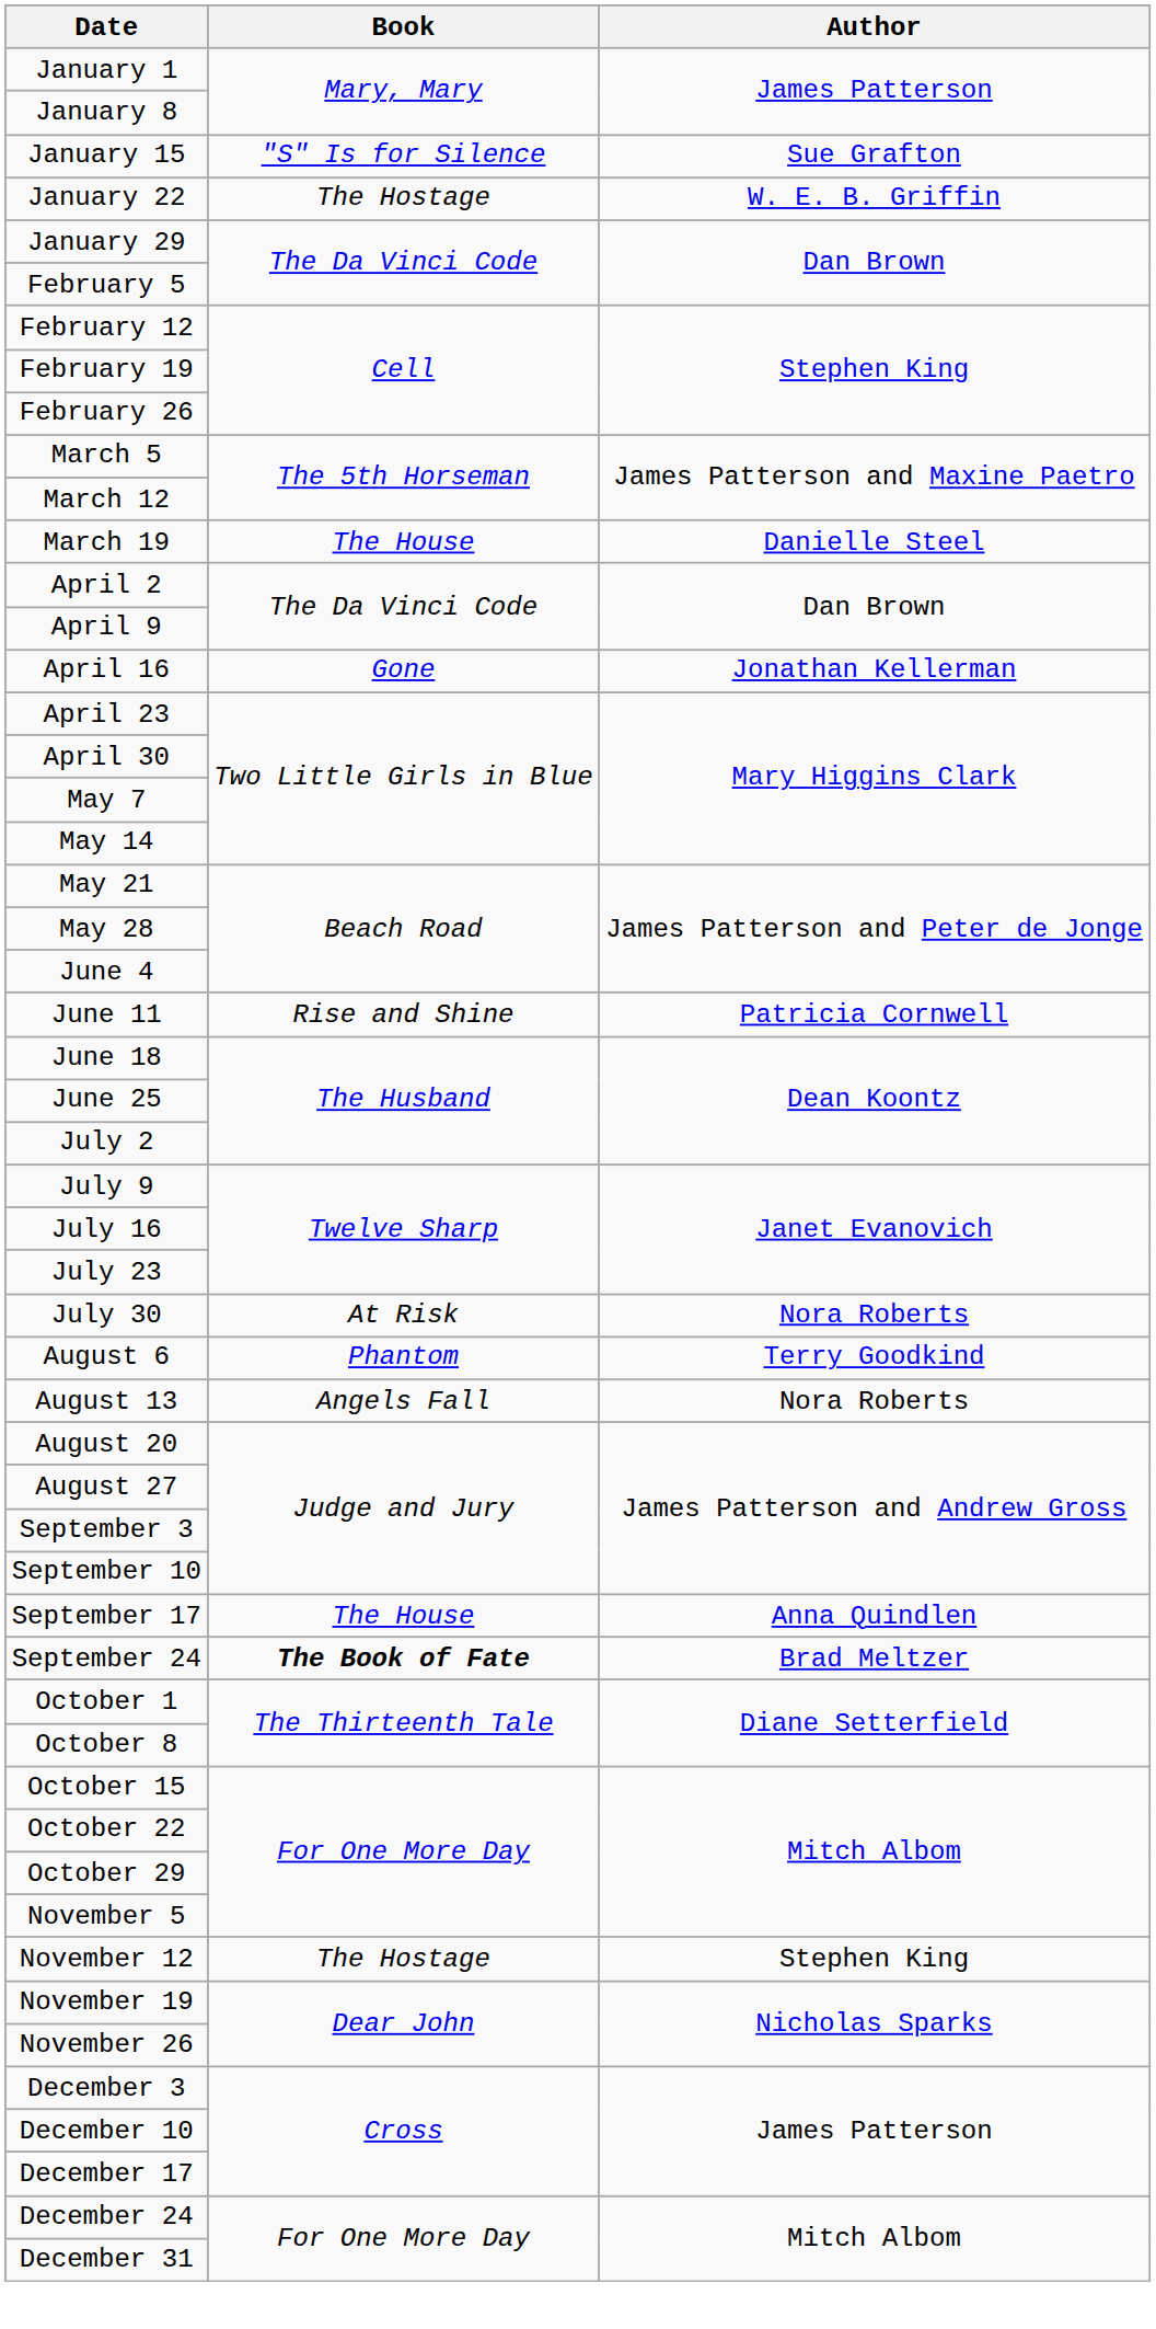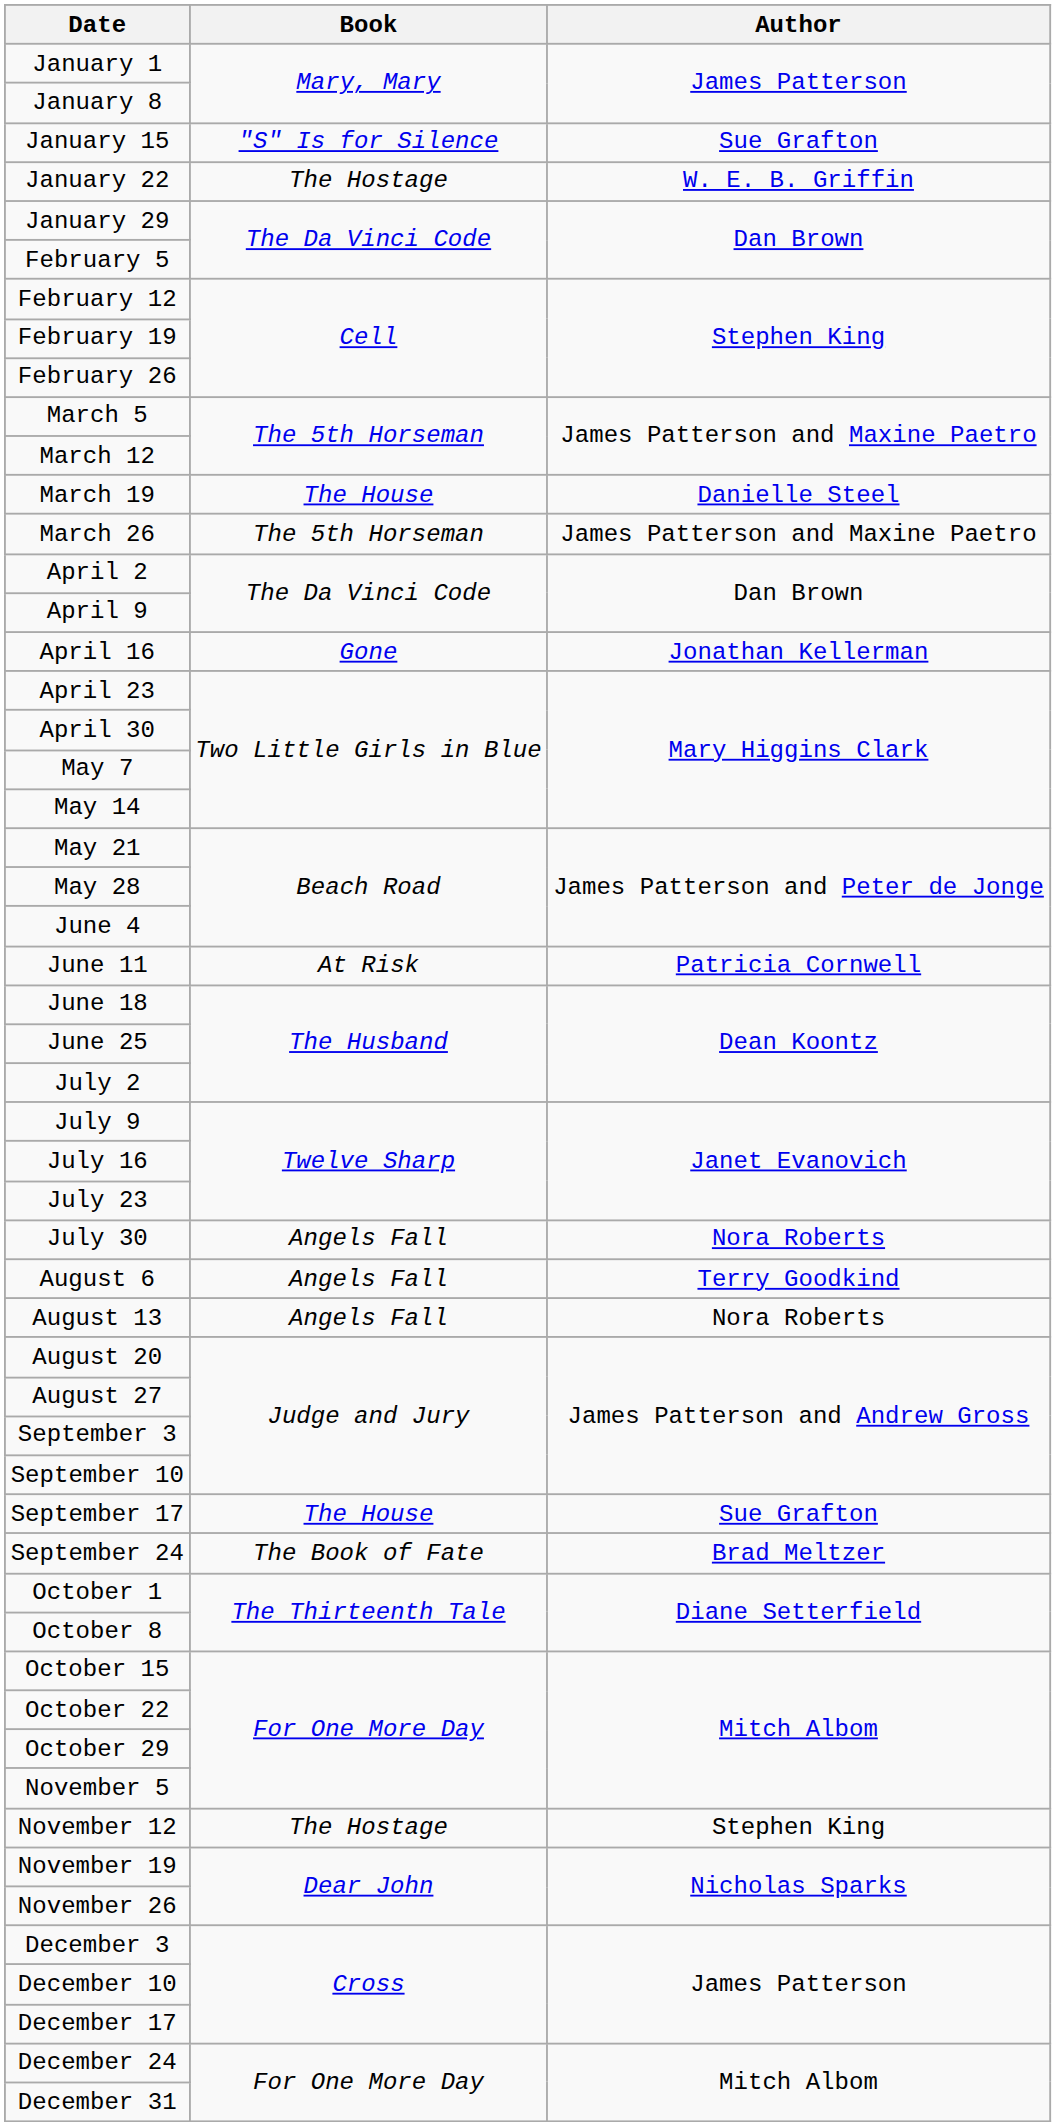+ row: March 26 | The 5th Horseman | James Patterson and Maxine Paetro
June 11 | Book: Rise and Shine -> At Risk
July 30 | Book: At Risk -> Angels Fall
August 6 | Book: Phantom -> Angels Fall
September 17 | Author: Anna Quindlen -> Sue Grafton
September 24 | Book: bold -> normal
